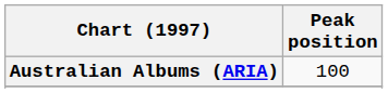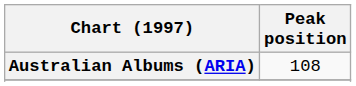Australian Albums (ARIA) | Peak position: 100 -> 108
